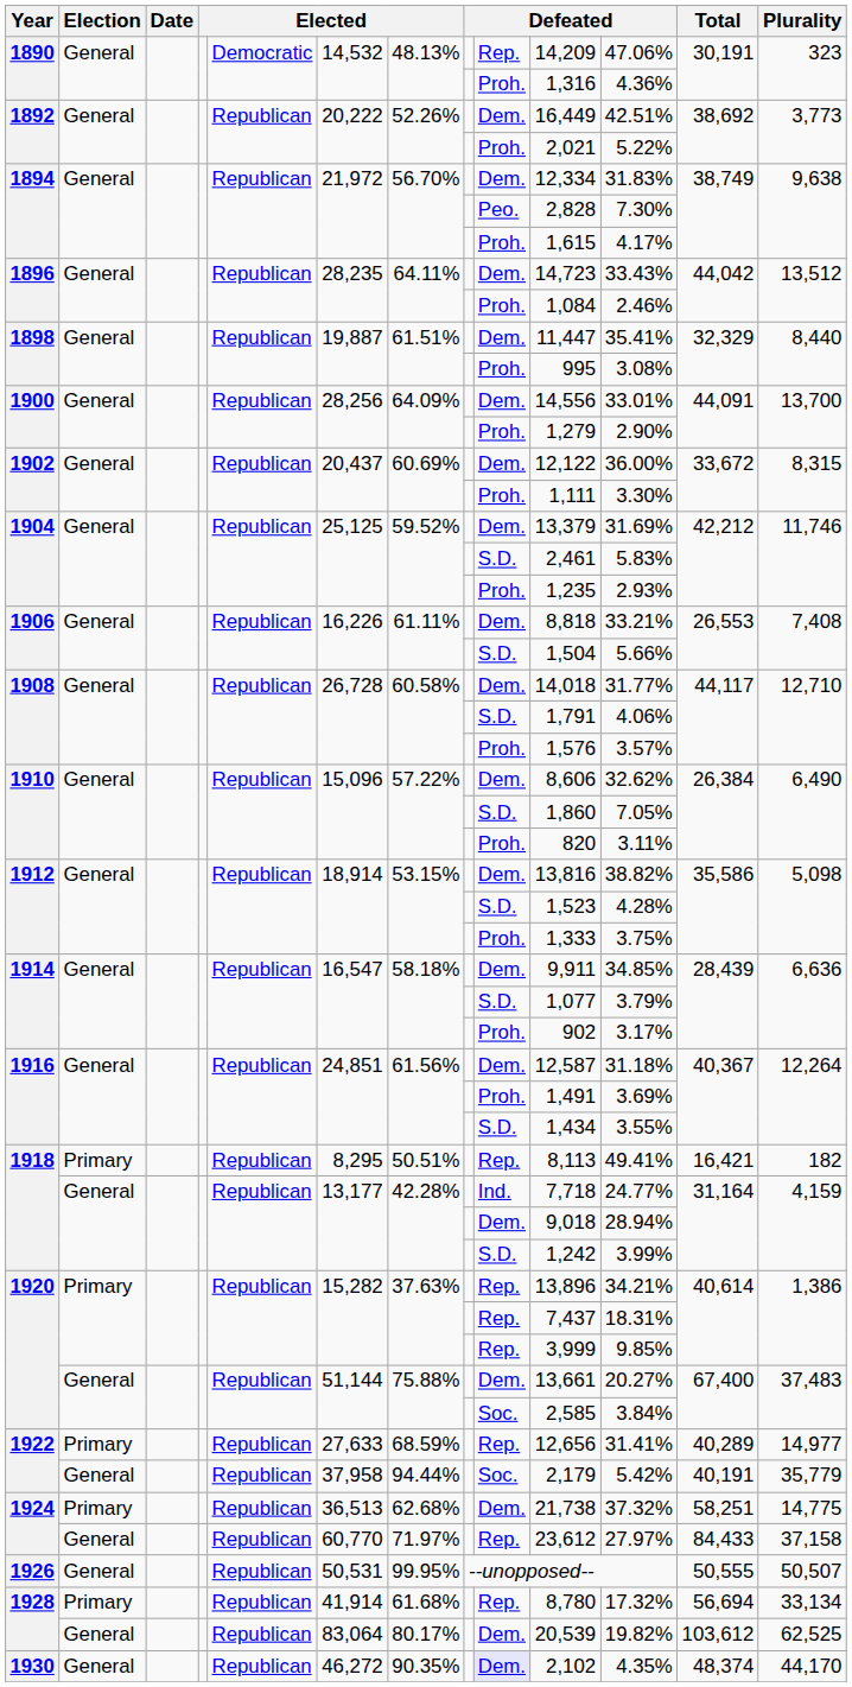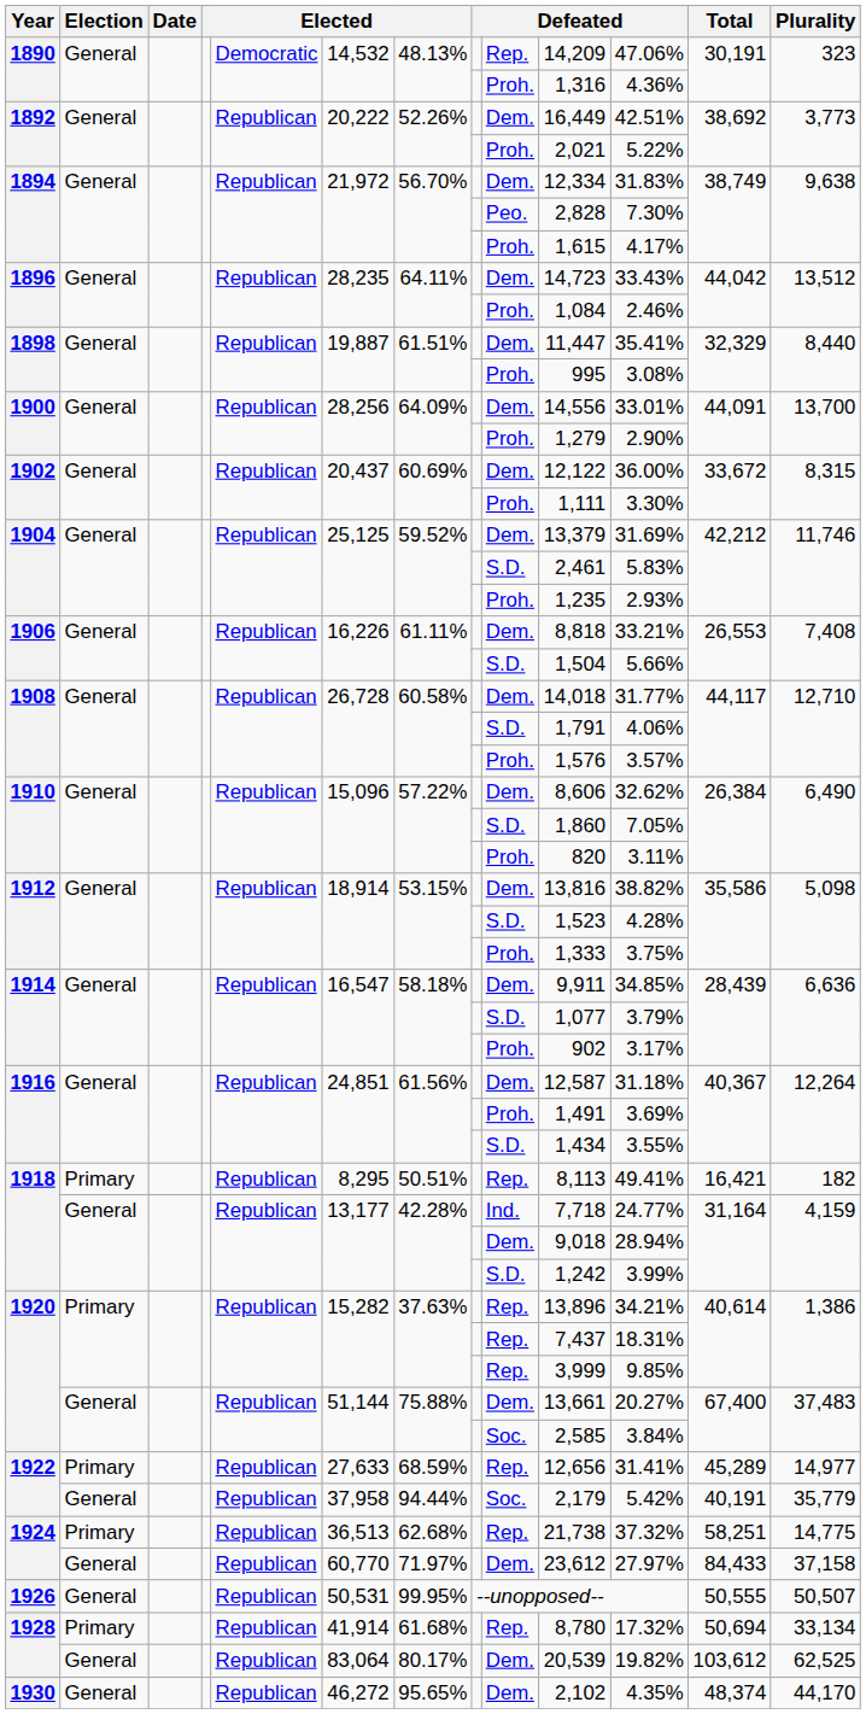1922 / Primary | Total: 40,289 -> 45,289
1924 / Primary | column 9: Dem. -> Rep.
1924 / General | column 9: Rep. -> Dem.
1928 / Primary | Total: 56,694 -> 50,694
1930 | column 7: 90.35% -> 95.65%
1930 | column 9: lavender background -> no background
